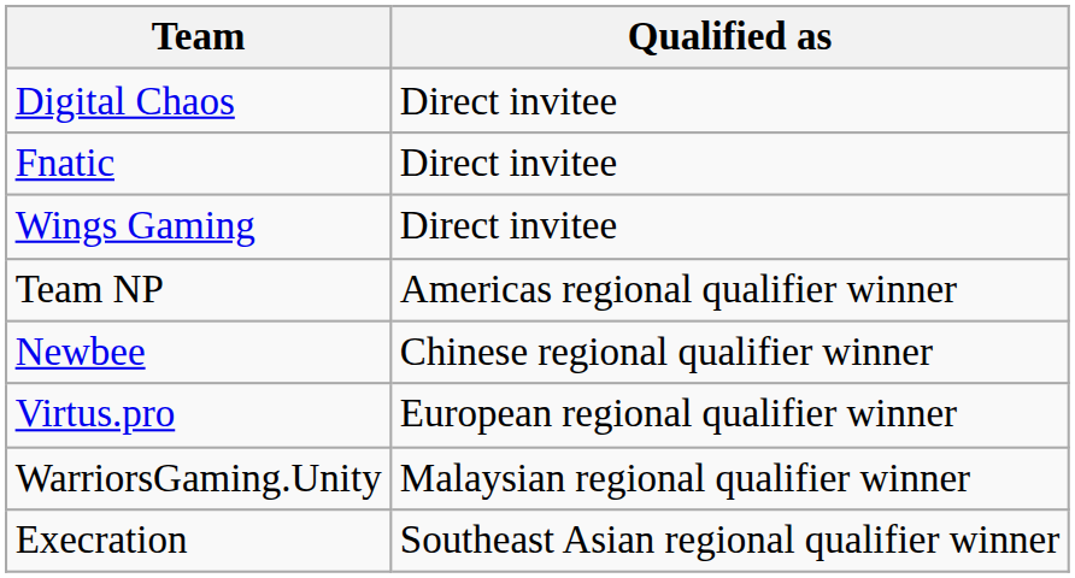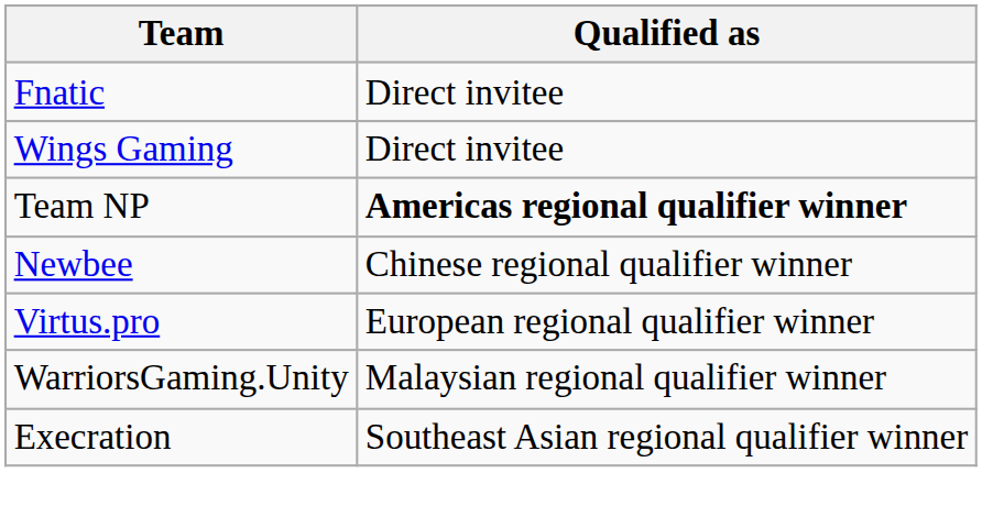- row: Digital Chaos | Direct invitee
Team NP | Qualified as: normal -> bold
